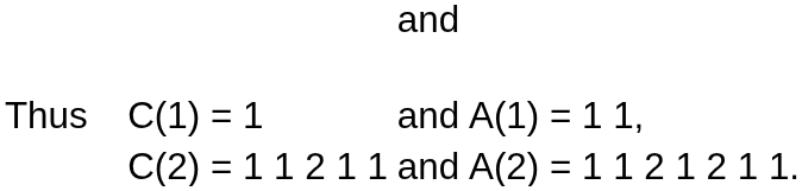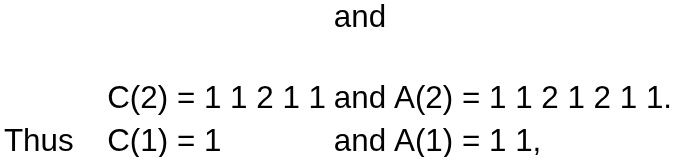rows swapped: C(1) = 1 <-> C(2) = 1 1 2 1 1
